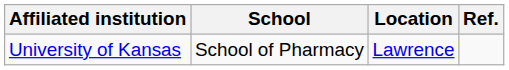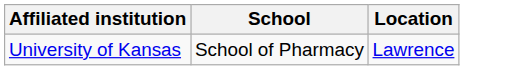- column: Ref.
